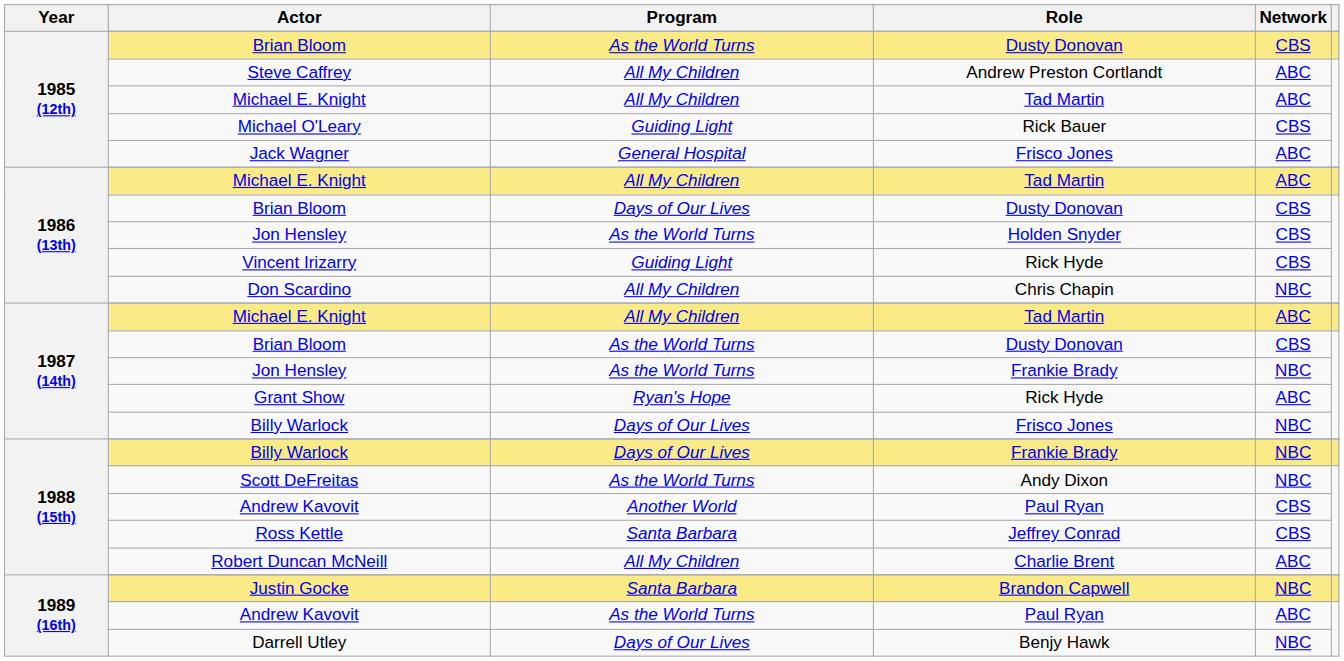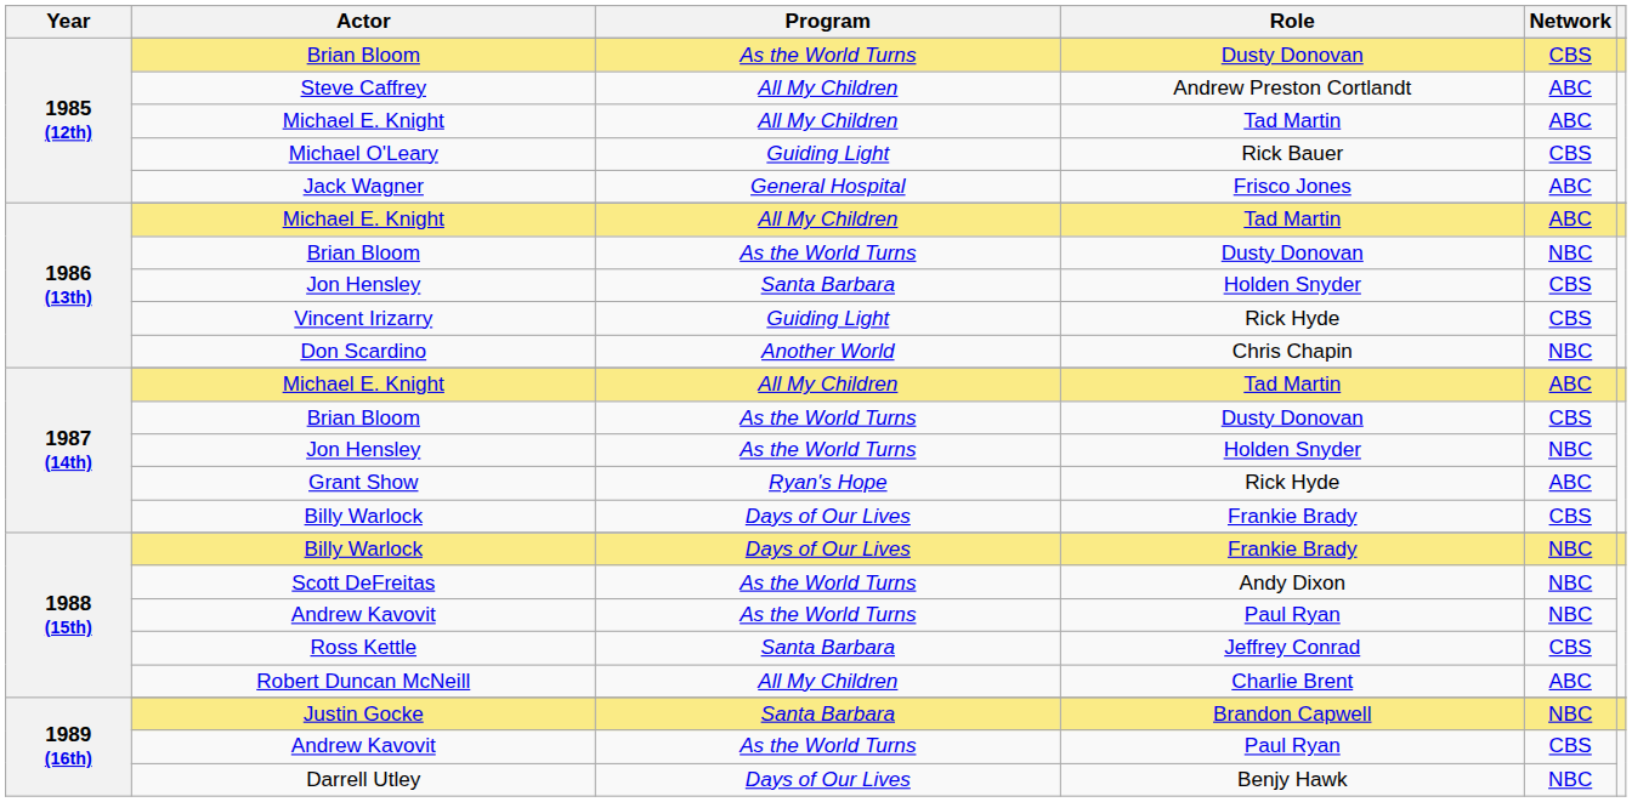1986 (13th) / Brian Bloom | Program: Days of Our Lives -> As the World Turns
1986 (13th) / Brian Bloom | Network: CBS -> NBC
1986 (13th) / Jon Hensley | Program: As the World Turns -> Santa Barbara
Don Scardino | Program: All My Children -> Another World
1987 (14th) / Jon Hensley | Role: Frankie Brady -> Holden Snyder
1987 (14th) / Billy Warlock | Role: Frisco Jones -> Frankie Brady
1987 (14th) / Billy Warlock | Network: NBC -> CBS
1988 (15th) / Andrew Kavovit | Program: Another World -> As the World Turns
1988 (15th) / Andrew Kavovit | Network: CBS -> NBC
1989 (16th) / Andrew Kavovit | Network: ABC -> CBS
